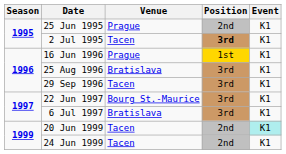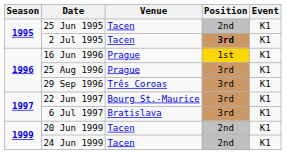25 Jun 1995 | Venue: Prague -> Tacen
25 Aug 1996 | Venue: Bratislava -> Prague
29 Sep 1996 | Venue: Tacen -> Três Coroas
20 Jun 1999 | Event: paleturquoise background -> no background
